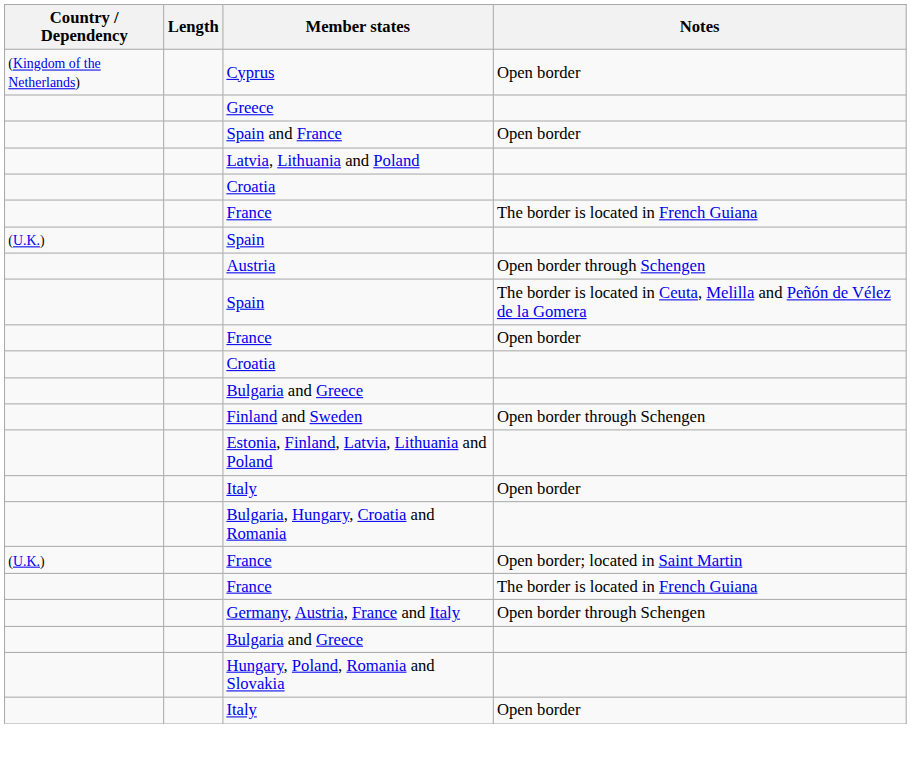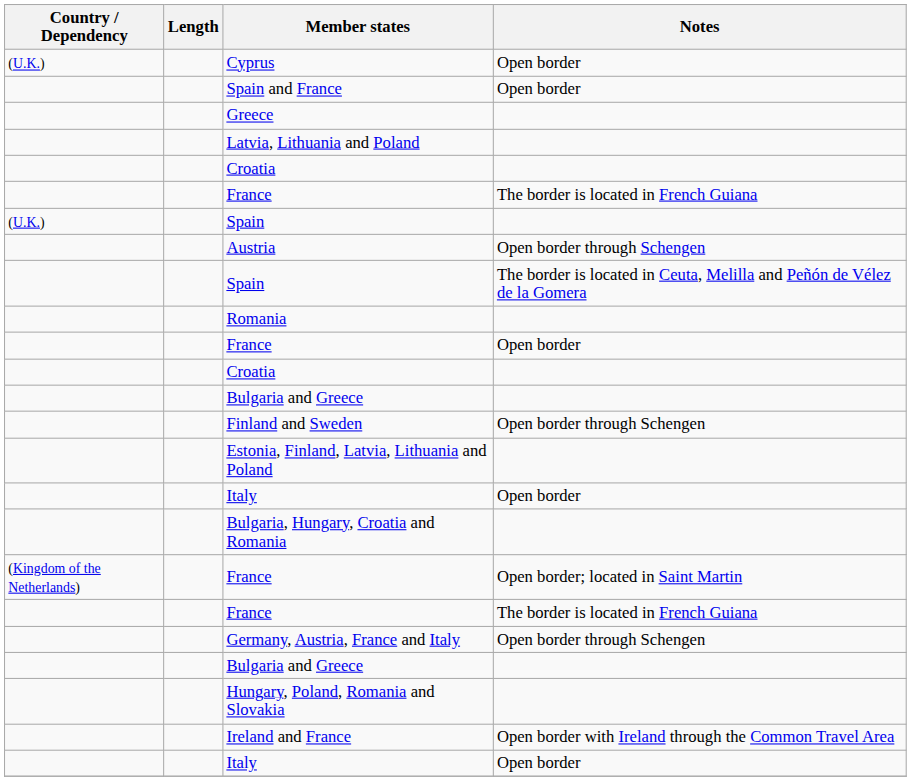Cyprus | Country / Dependency: (Kingdom of the Netherlands) -> (U.K.)
rows swapped: Greece <-> Spain and France
+ row: Romania
France / Open border; located in Saint Martin | Country / Dependency: (U.K.) -> (Kingdom of the Netherlands)
+ row: Ireland and France | Open border with Ireland through the Common Travel Area
